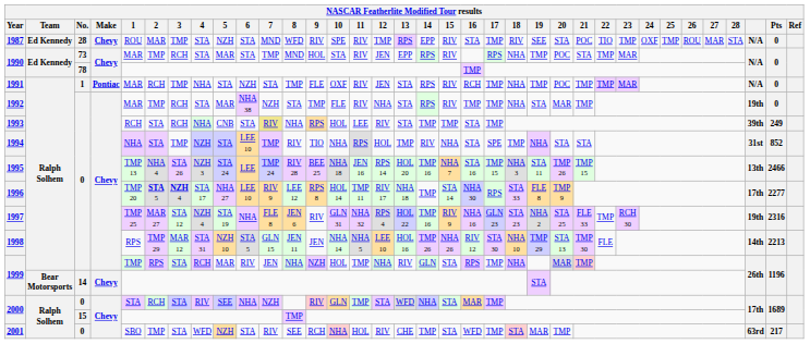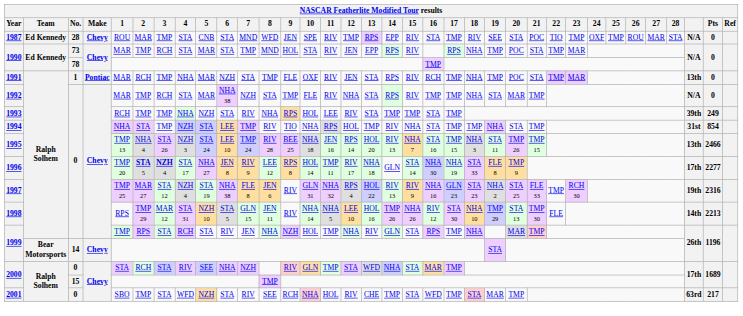1987 | 5: NZH -> CNB
1987 | 9: RIV -> JEN
1991 | 5: STA -> MAR
1991 | 21: TMP -> STA
1991 | column 33: N/A -> 13th
1992 | column 33: 19th -> N/A
1993 | 2: STA -> TMP
1993 | 3: RCH -> TMP
1993 | 5: CNB -> NZH
1993 | 7: khaki background -> no background
1994 | 6: LEE 10 -> LEE
1994 | 17: SPE -> TMP
1994 | 21: STA -> TMP
1994 | Pts: 852 -> 854
1995 | 6: LEE -> LEE 10
1995 | 14: TMP 16 -> RIV 13
1996 | 6: LEE 10 -> JEN 8
1996 | 14: TMP -> GLN
1996 | 17: RPS -> NHA 19
1997 | 6: NHA -> NHA 38
1997 | 14: TMP 16 -> RIV 13
1998 | 9: JEN -> RIV
1999 / 0 | 5: MAR -> STA
